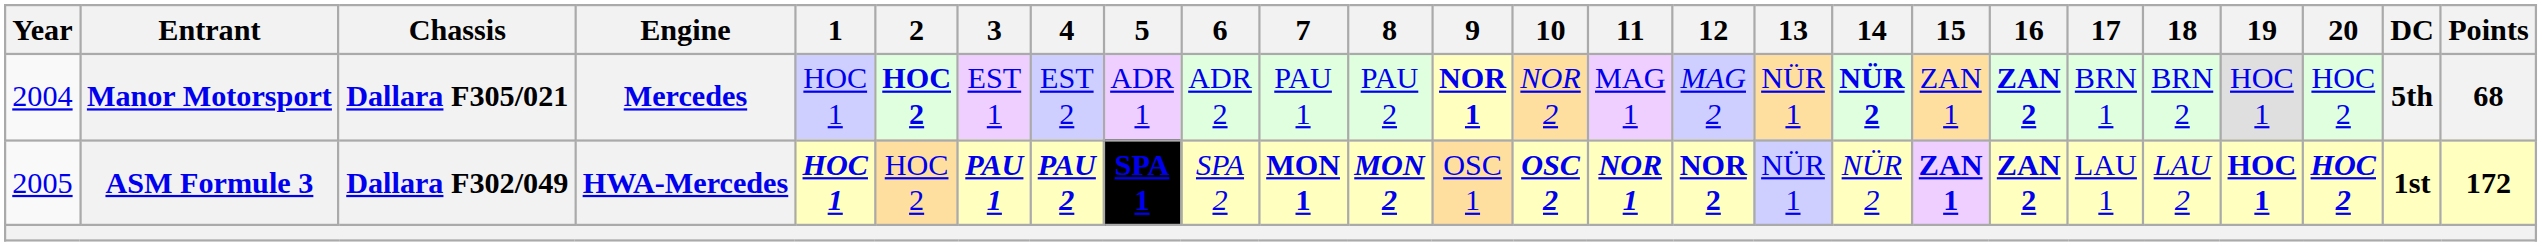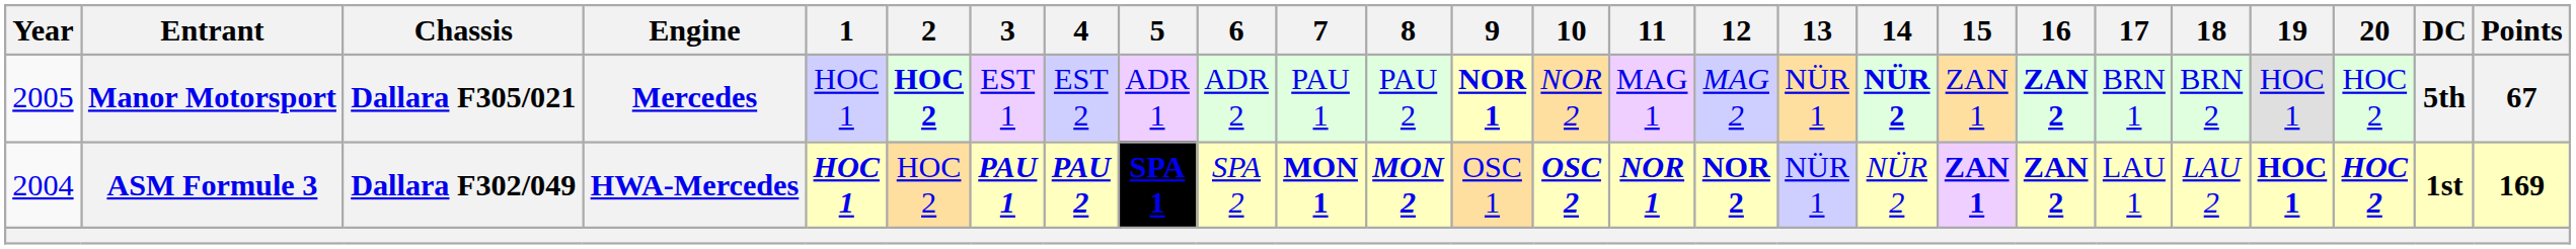Manor Motorsport | Year: 2004 -> 2005
Manor Motorsport | Points: 68 -> 67
ASM Formule 3 | Year: 2005 -> 2004
ASM Formule 3 | Points: 172 -> 169
